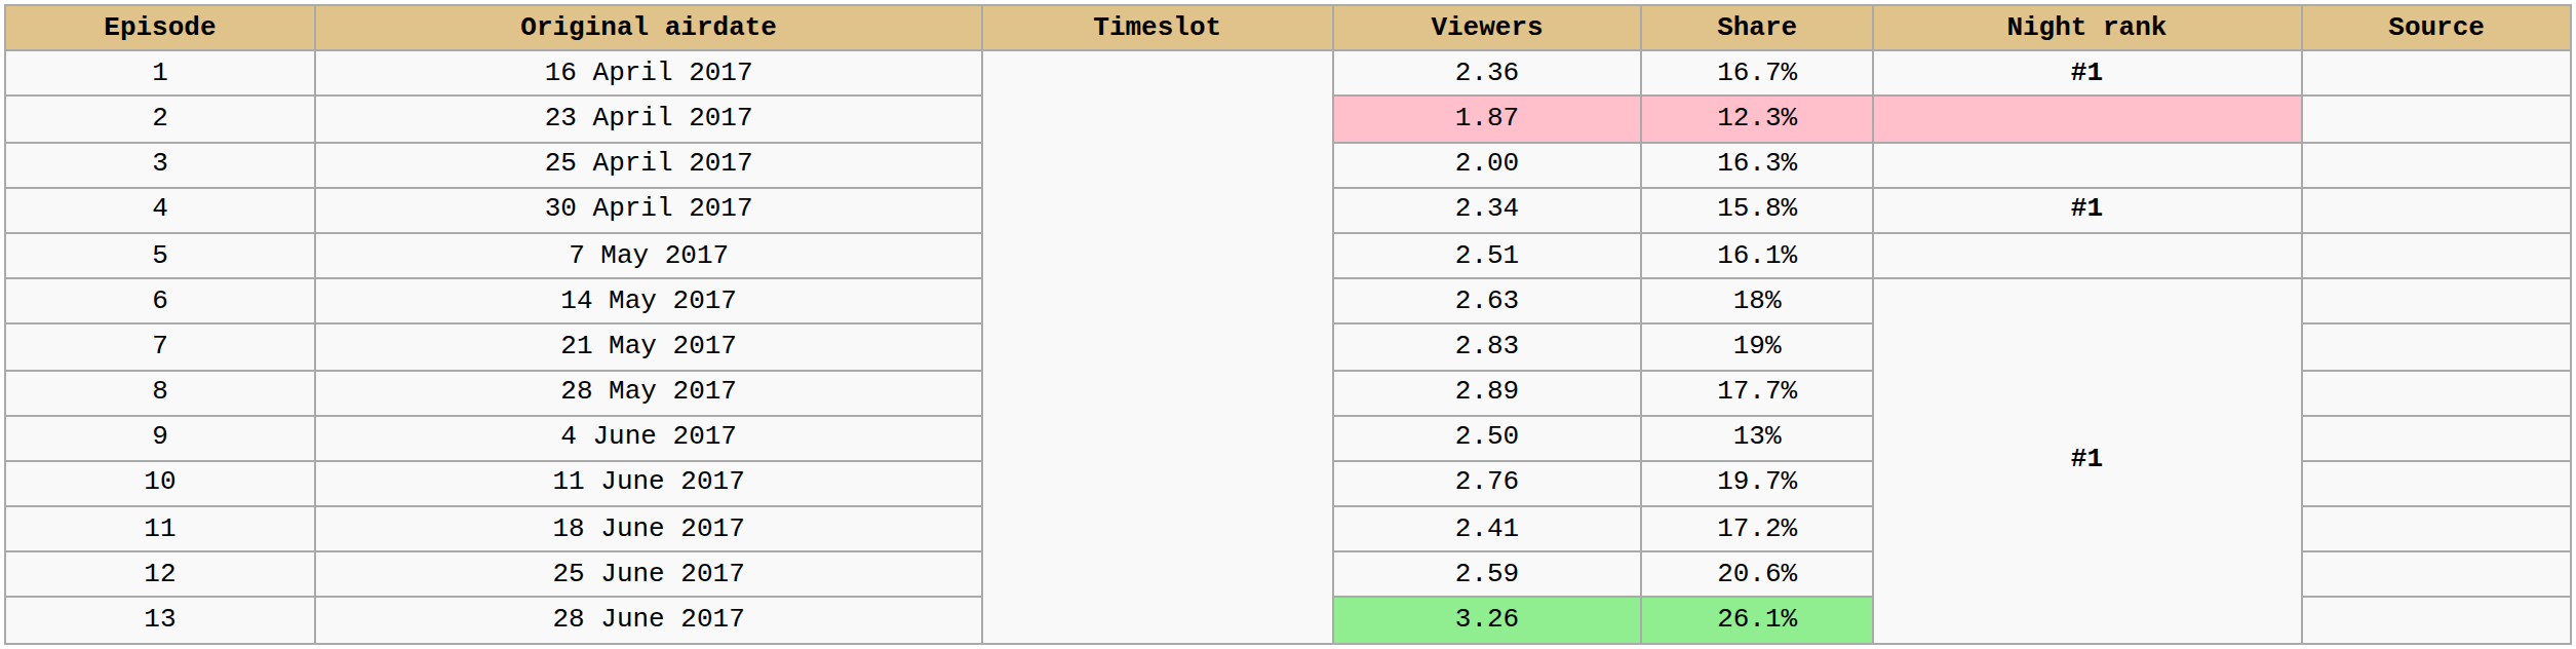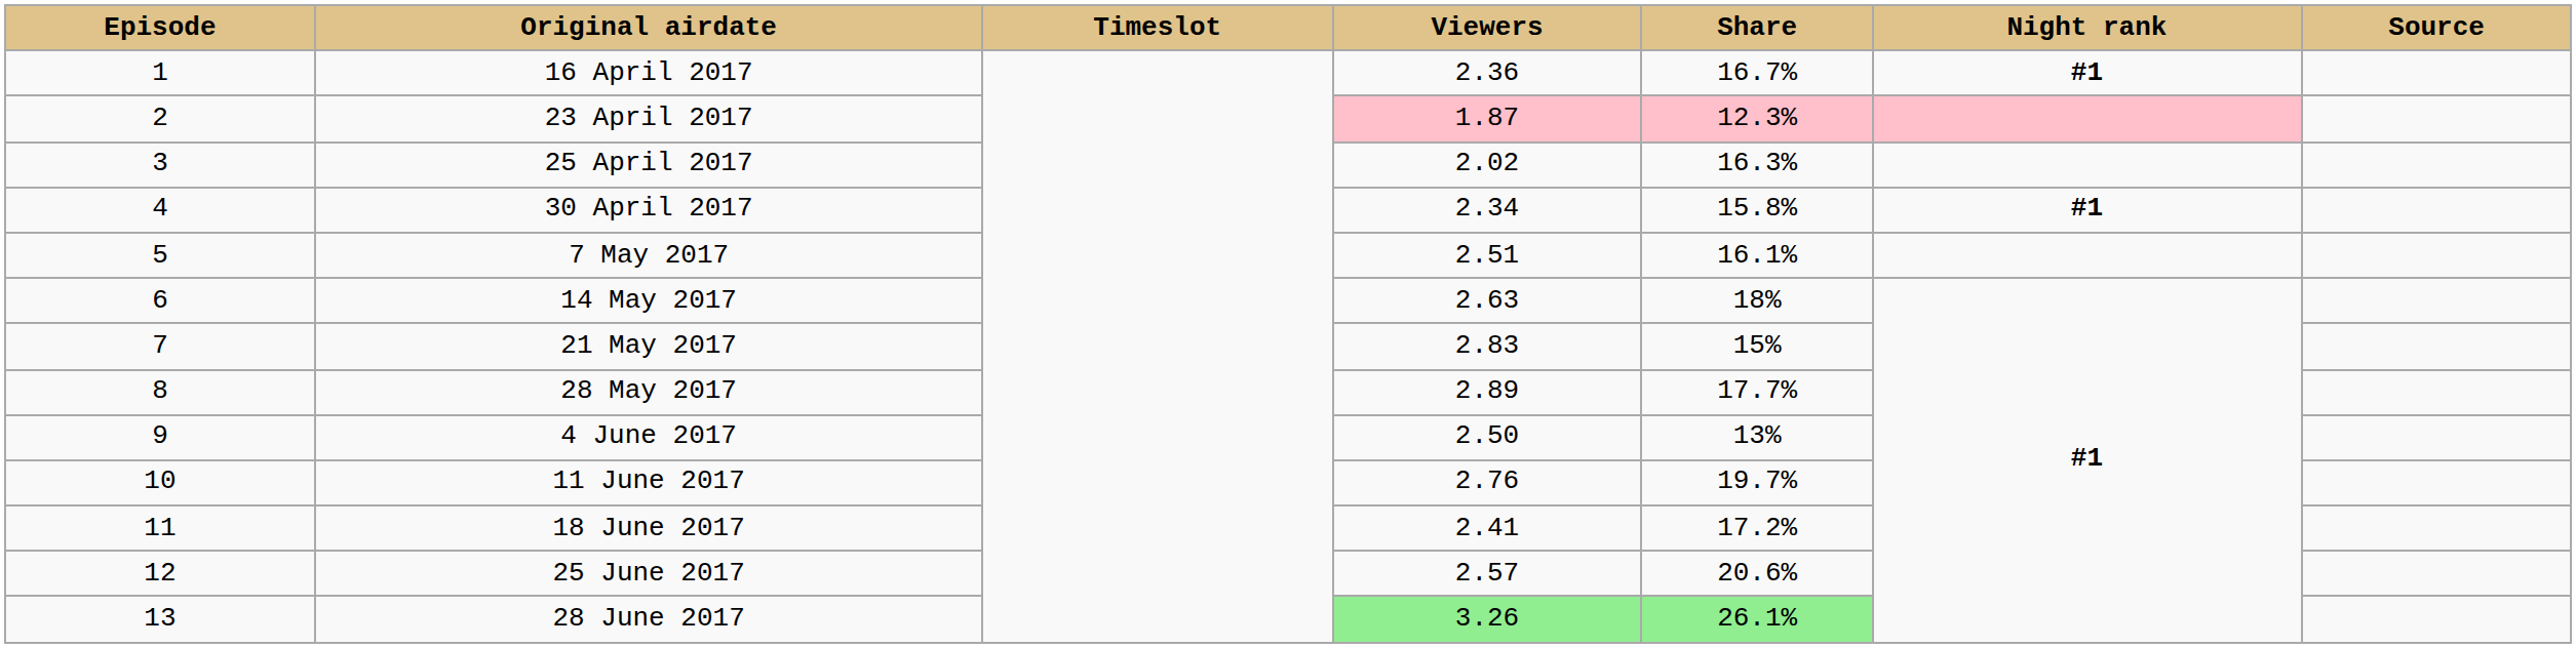25 April 2017 | Viewers: 2.00 -> 2.02
21 May 2017 | Share: 19% -> 15%
25 June 2017 | Viewers: 2.59 -> 2.57
